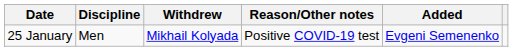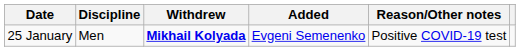columns swapped: Added <-> Reason/Other notes
25 January | Withdrew: normal -> bold
